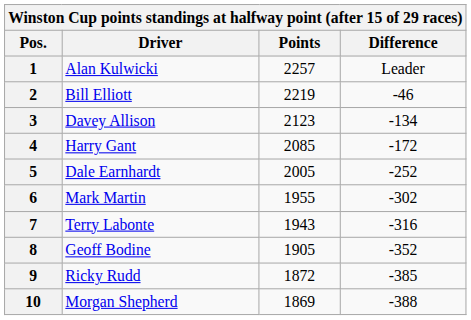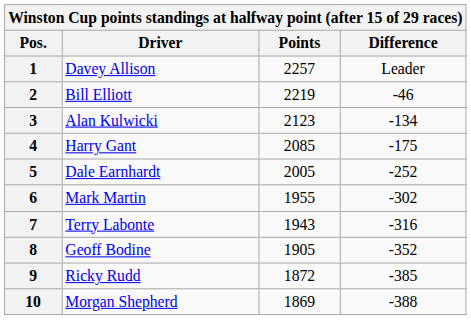1 | Driver: Alan Kulwicki -> Davey Allison
3 | Driver: Davey Allison -> Alan Kulwicki
4 | Difference: -172 -> -175
